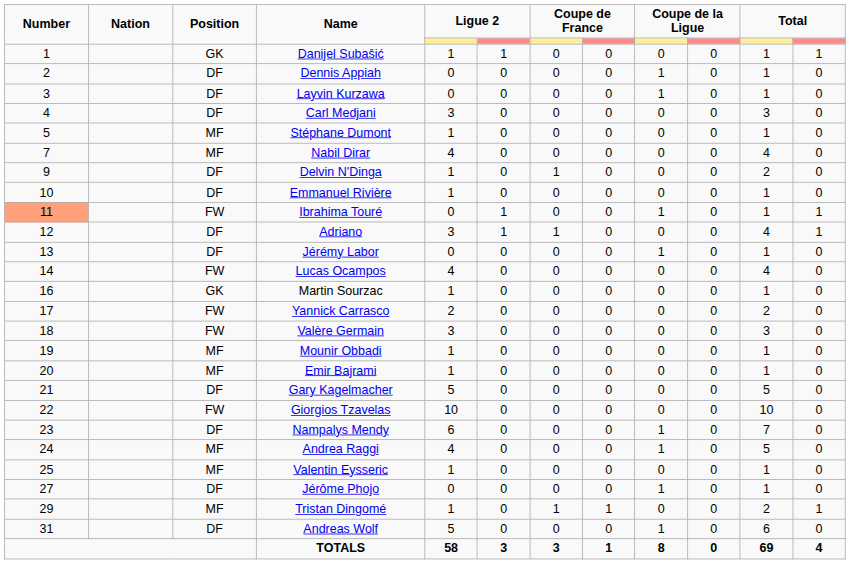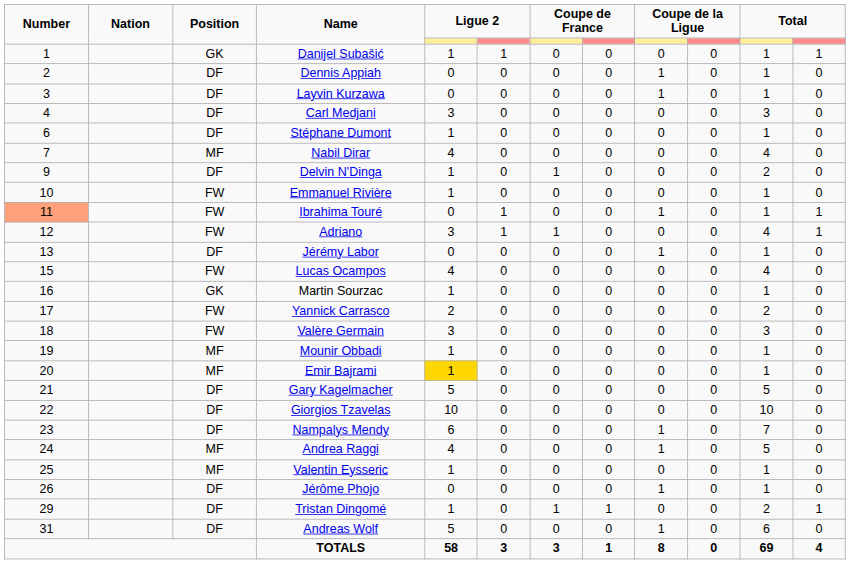Stéphane Dumont | Number: 5 -> 6
Stéphane Dumont | Position: MF -> DF
Emmanuel Rivière | Position: DF -> FW
Adriano | Position: DF -> FW
Lucas Ocampos | Number: 14 -> 15
Emir Bajrami | column 5: no background -> gold background
Giorgios Tzavelas | Position: FW -> DF
Jérôme Phojo | Number: 27 -> 26
Tristan Dingomé | Position: MF -> DF
